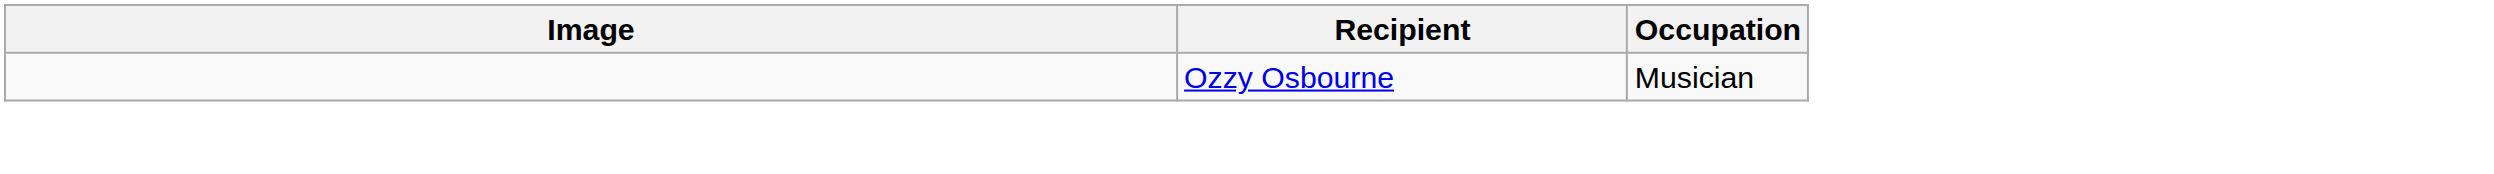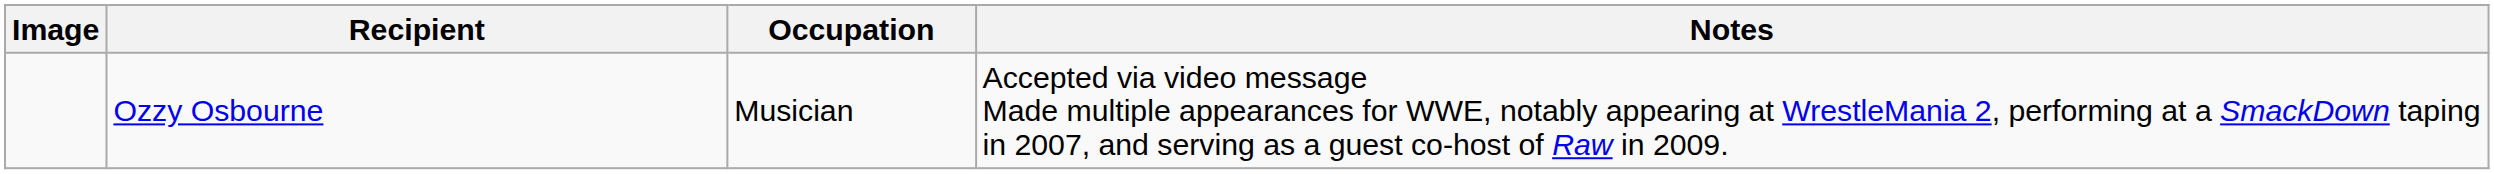+ column: Notes | Accepted via video message Made multiple appearances for WWE, notably appearing at WrestleMania 2, performing at a SmackDown taping in 2007, and serving as a guest co-host of Raw in 2009.
